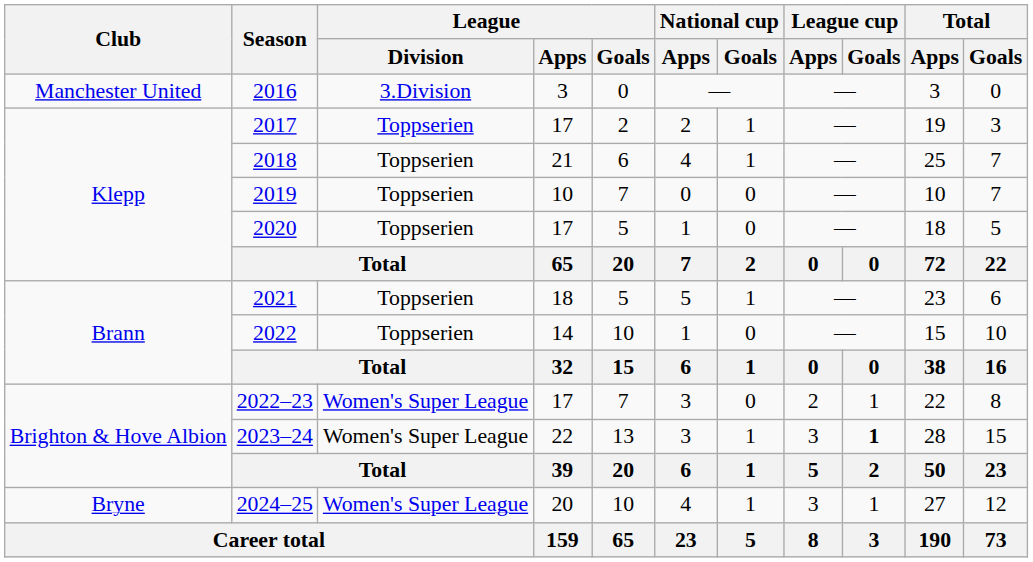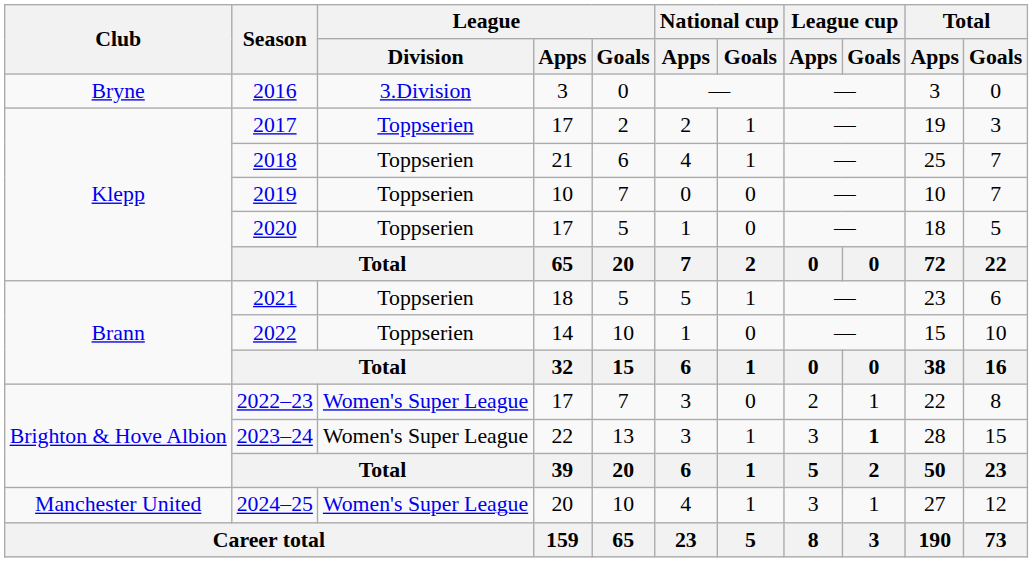2016 | Club: Manchester United -> Bryne
2024–25 | Club: Bryne -> Manchester United
